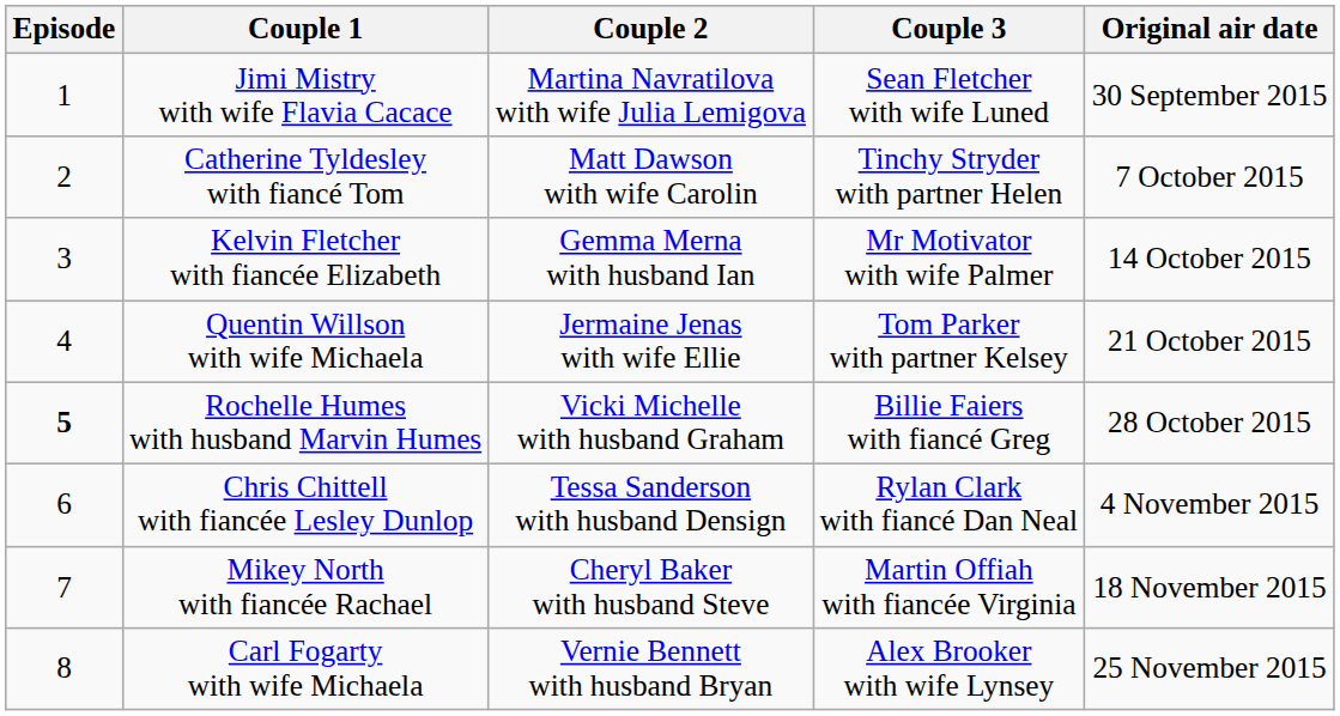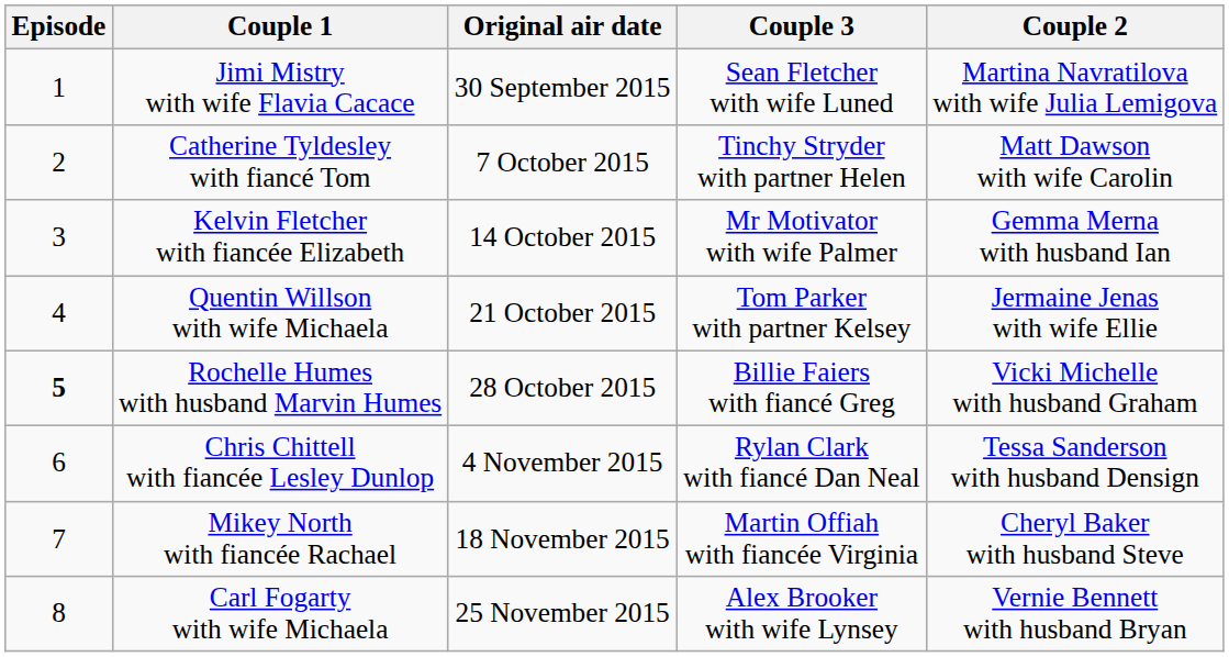columns swapped: Couple 2 <-> Original air date
